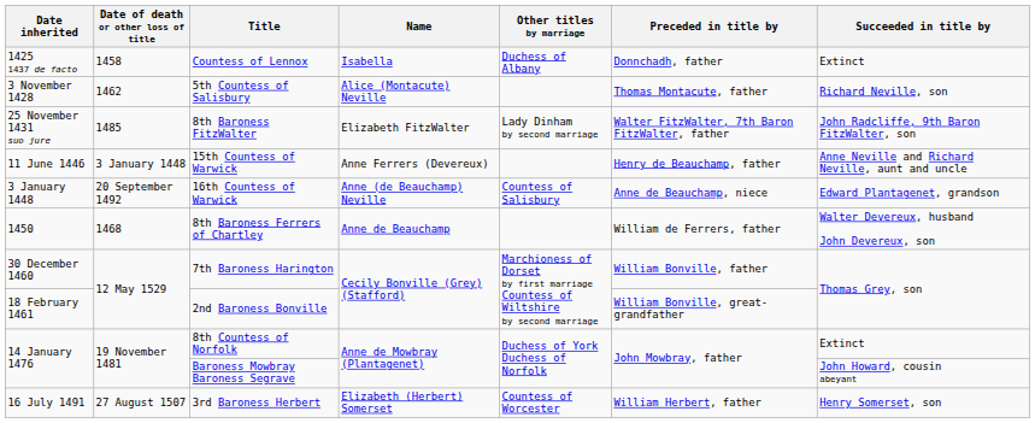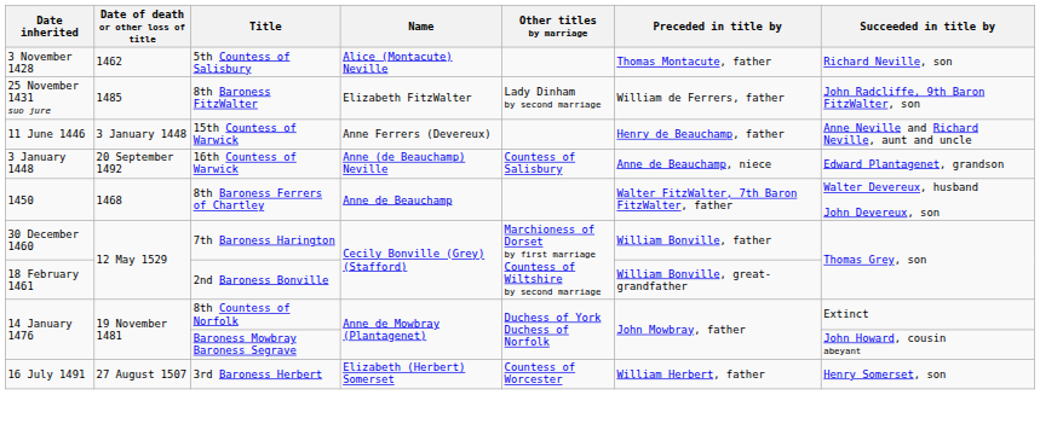- row: 1425 1437 de facto | 1458 | Countess of Lennox | Isabella | Duchess of Albany | Donnchadh, father | Extinct
8th Baroness FitzWalter | Preceded in title by: Walter FitzWalter, 7th Baron FitzWalter, father -> William de Ferrers, father
8th Baroness Ferrers of Chartley | Preceded in title by: William de Ferrers, father -> Walter FitzWalter, 7th Baron FitzWalter, father
